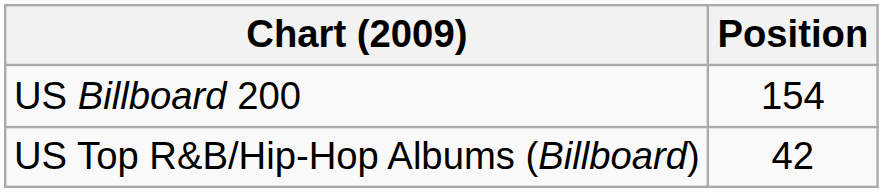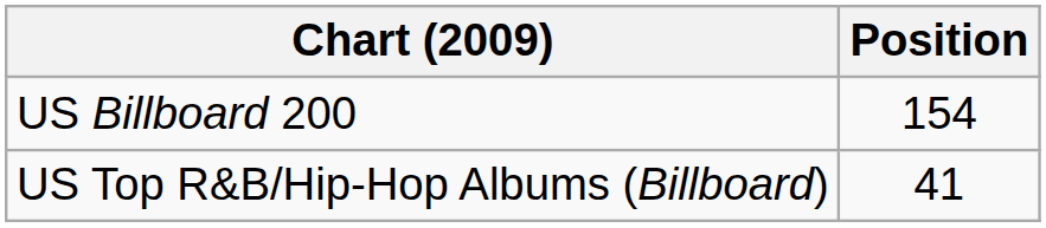US Top R&B/Hip-Hop Albums (Billboard) | Position: 42 -> 41
